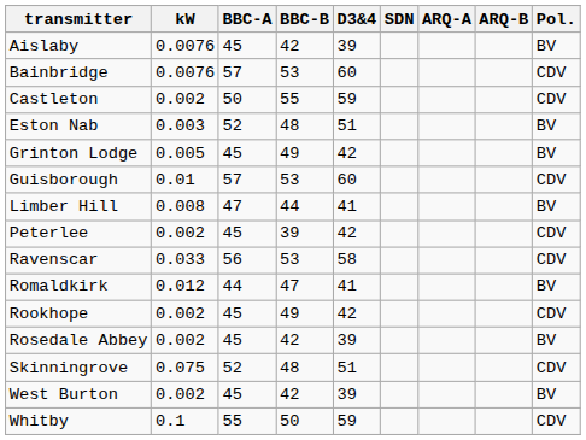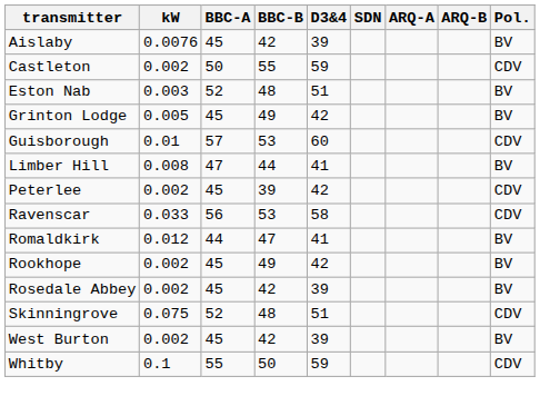- row: Bainbridge | 0.0076 | 57 | 53 | 60 | CDV
Rookhope | Pol.: CDV -> BV
